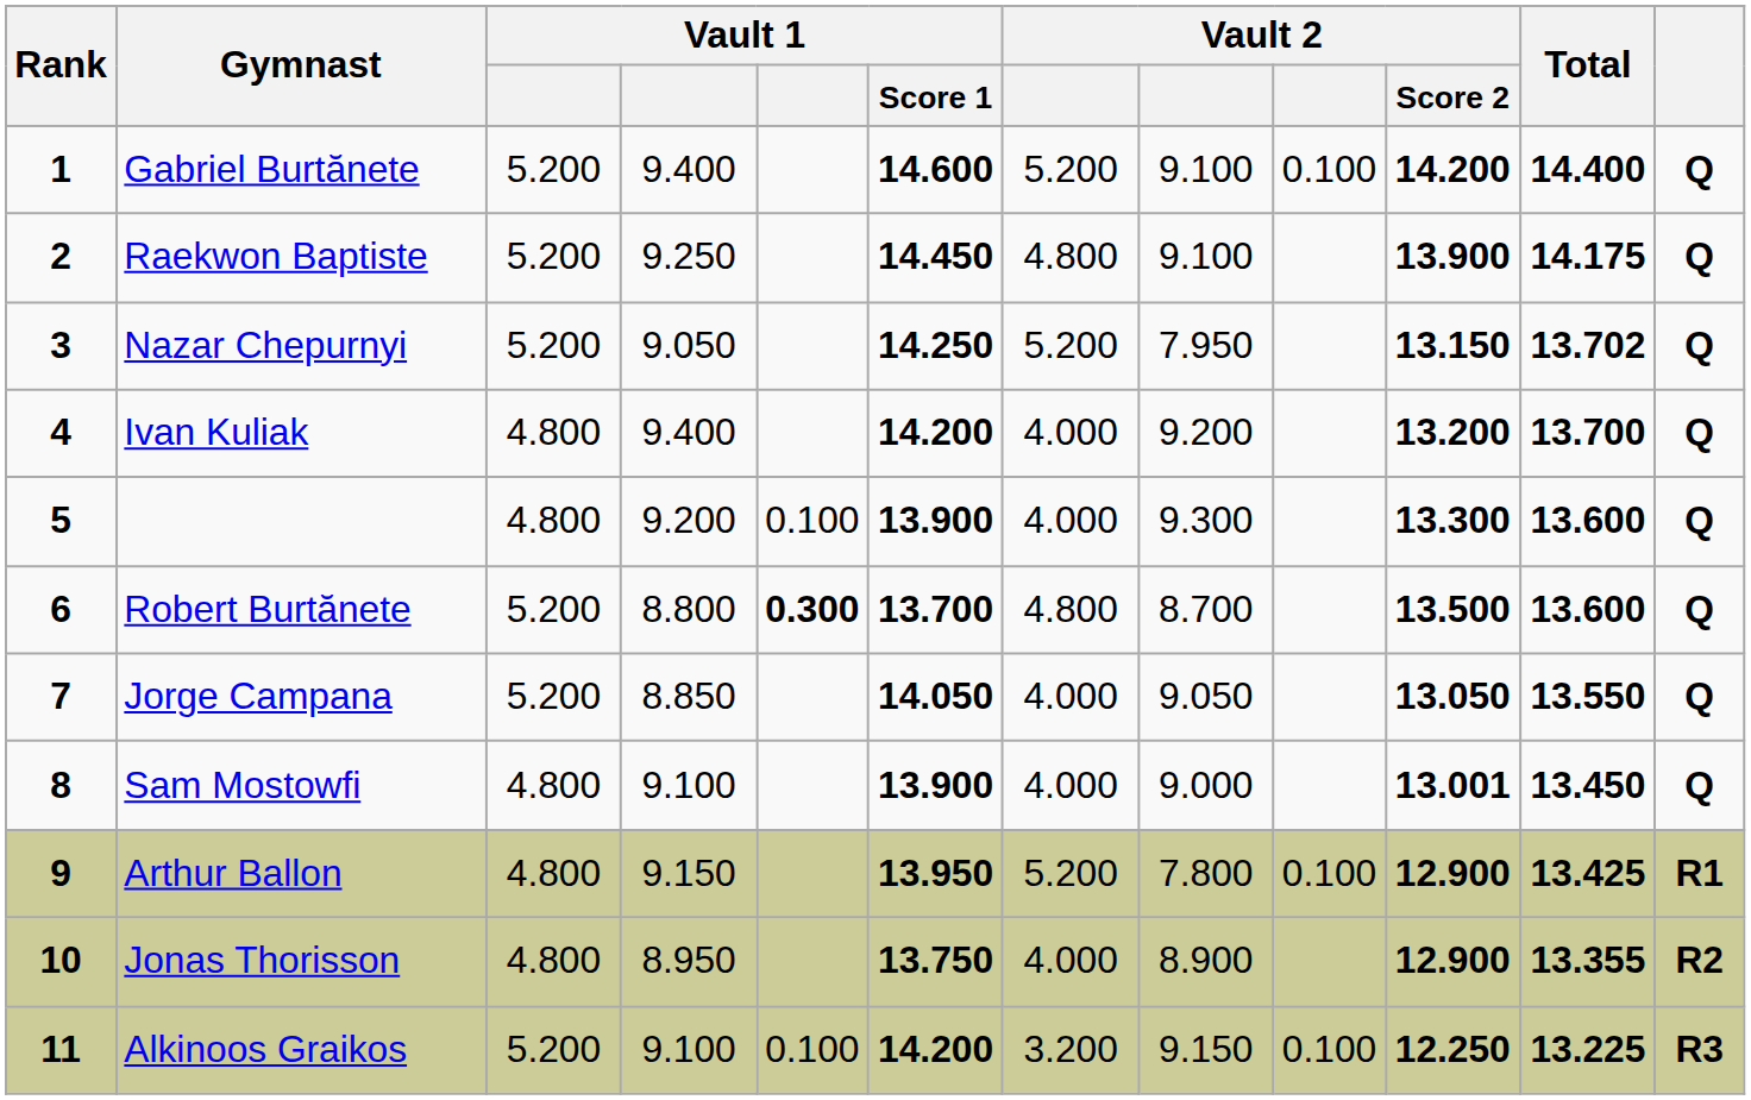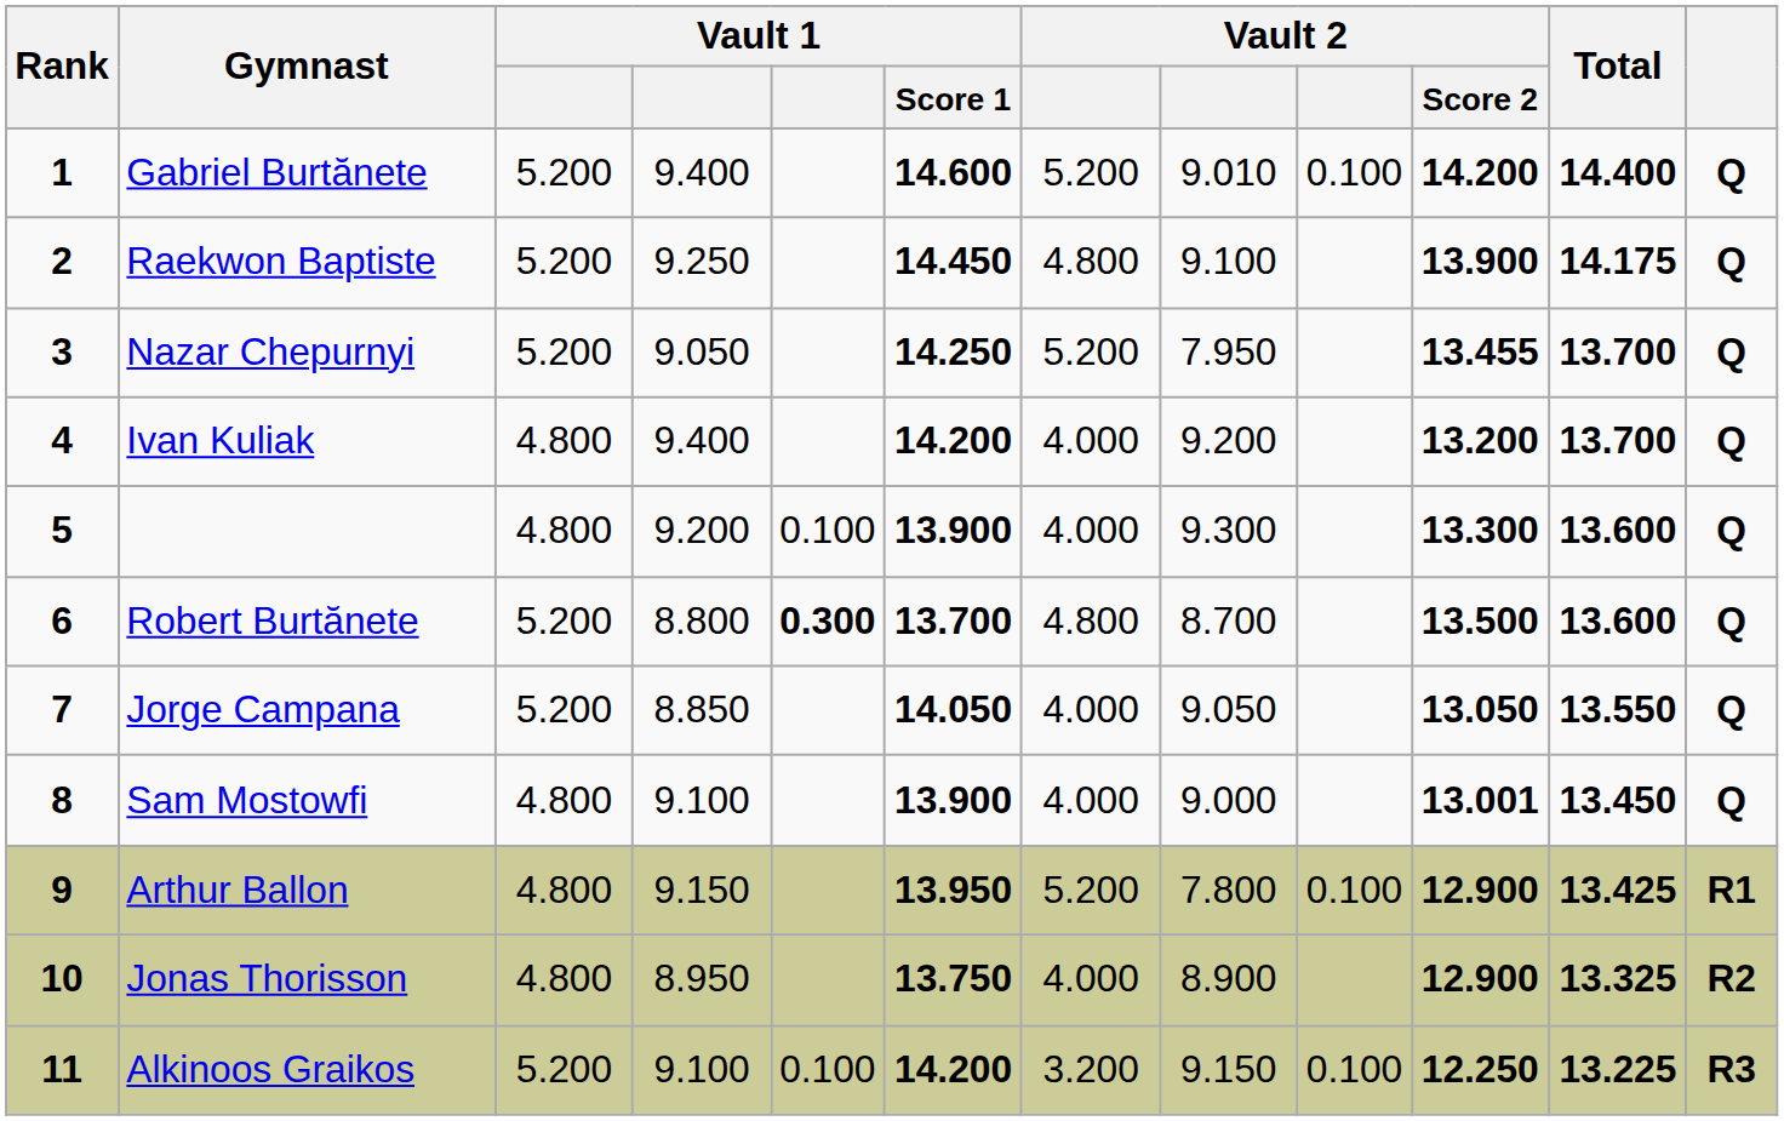Gabriel Burtănete | column 8: 9.100 -> 9.010
Nazar Chepurnyi | Vault 2 / Score 2: 13.150 -> 13.455
Nazar Chepurnyi | Total: 13.702 -> 13.700
Jonas Thorisson | Total: 13.355 -> 13.325
